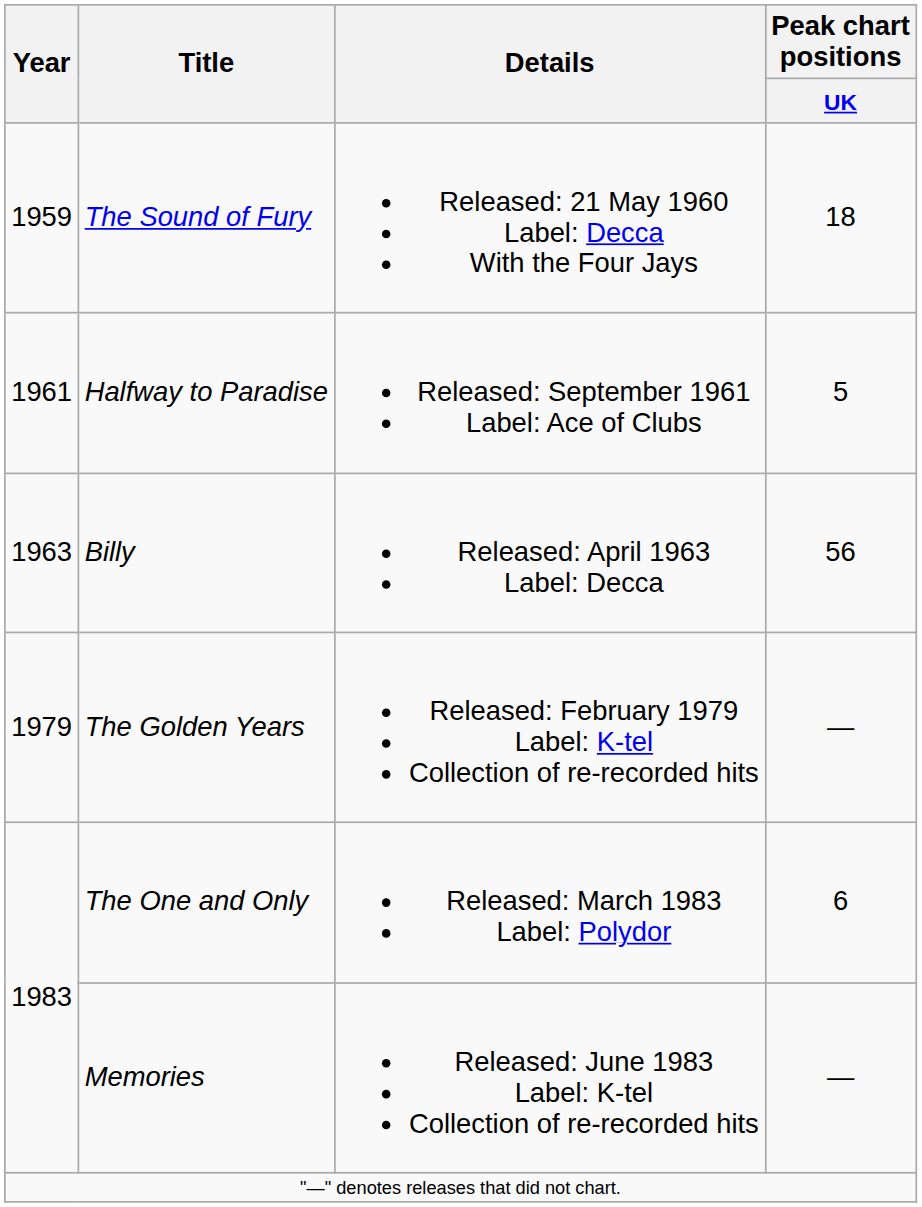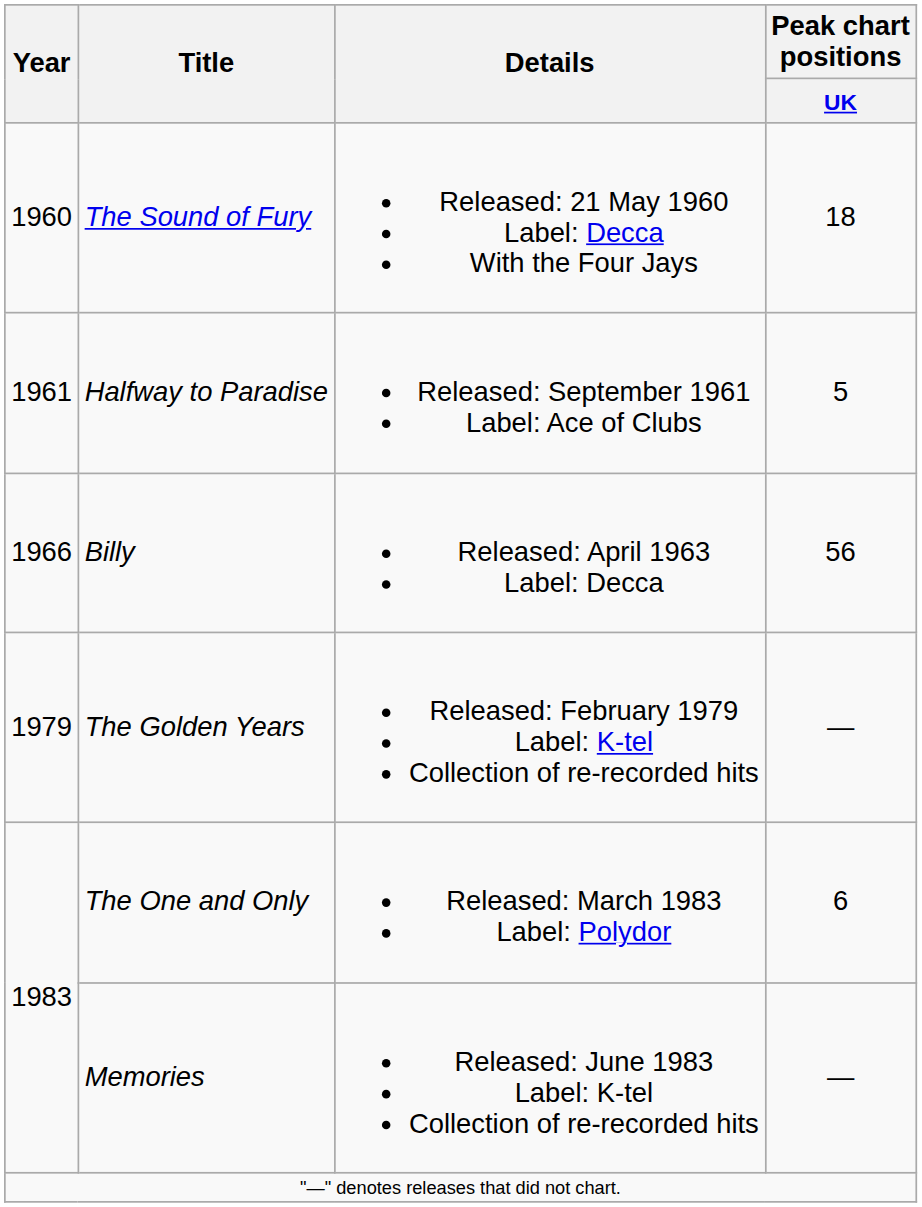The Sound of Fury | Year: 1959 -> 1960
Billy | Year: 1963 -> 1966
